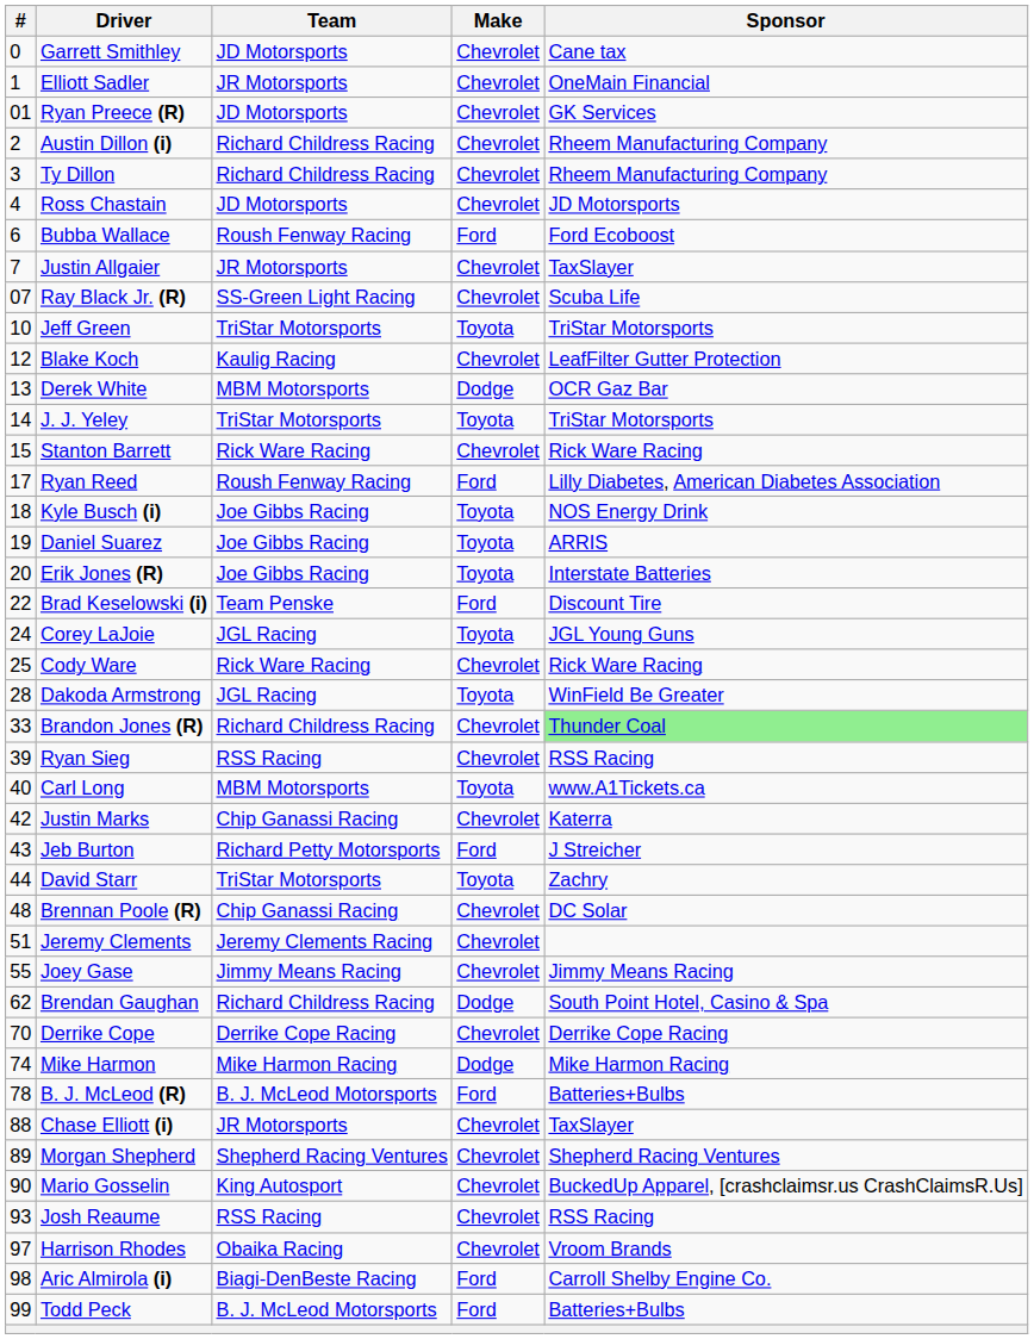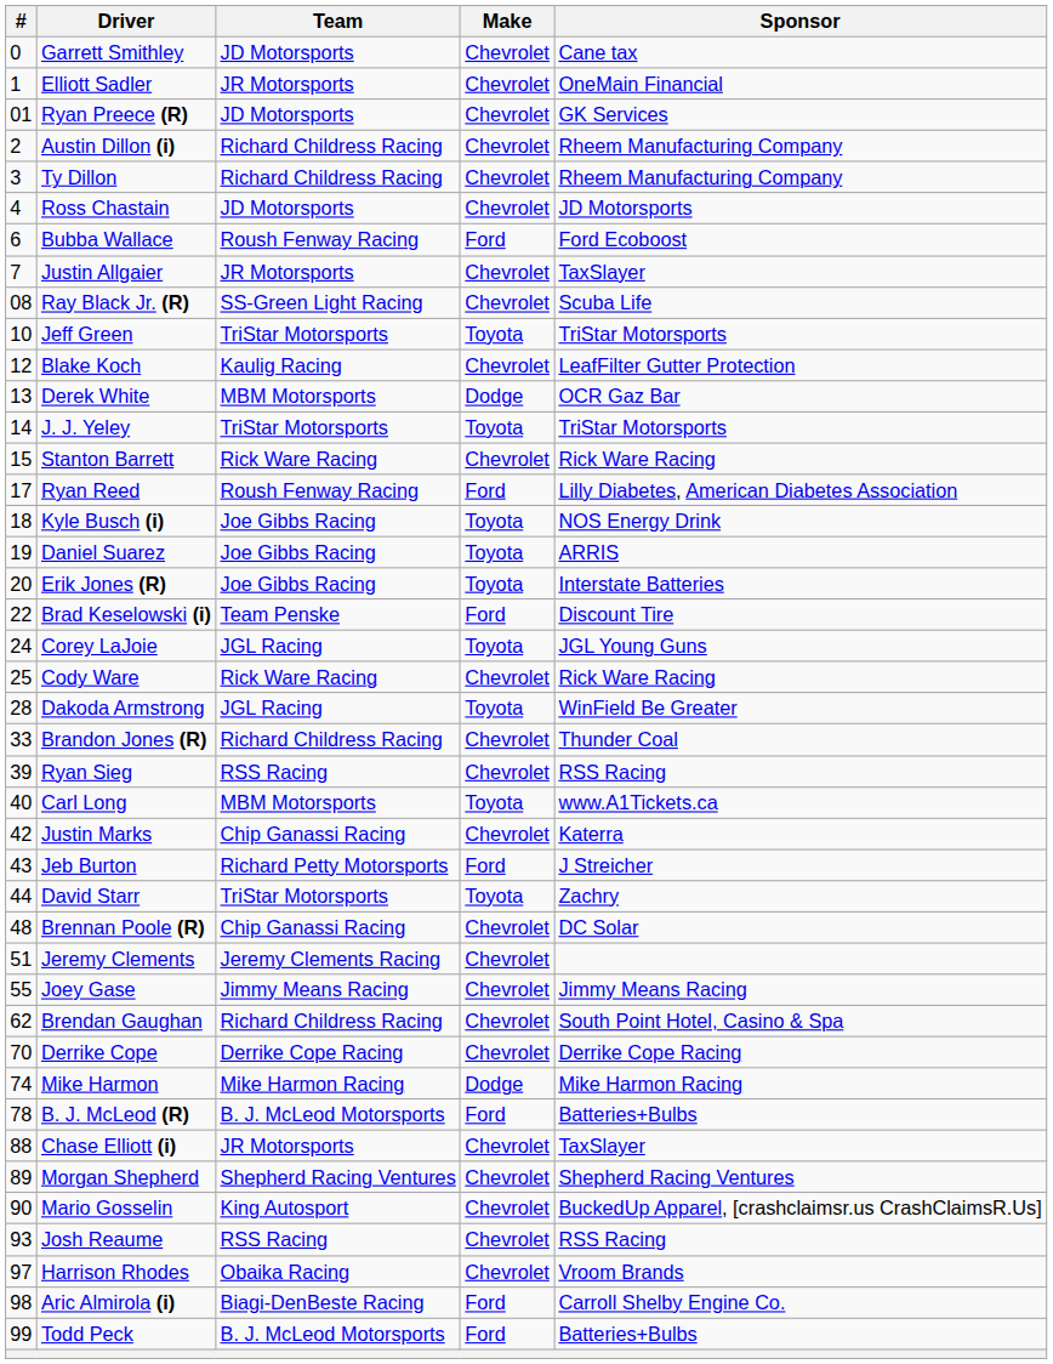Ray Black Jr. (R) | #: 07 -> 08
Brandon Jones (R) | Sponsor: lightgreen background -> no background
Brendan Gaughan | Make: Dodge -> Chevrolet
